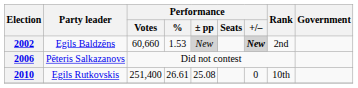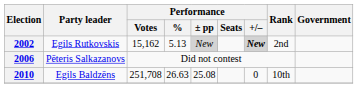2002 | Party leader: Egils Baldzēns -> Egils Rutkovskis
2002 | Performance / Votes: 60,660 -> 15,162
2002 | Performance / %: 1.53 -> 5.13
2010 | Party leader: Egils Rutkovskis -> Egils Baldzēns
2010 | Performance / Votes: 251,400 -> 251,708
2010 | Performance / %: 26.61 -> 26.63
